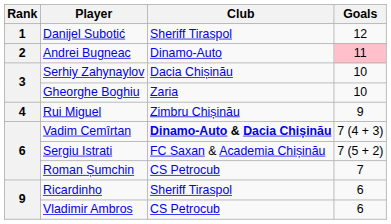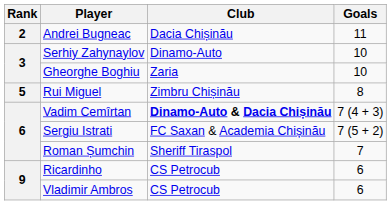- row: 1 | Danijel Subotić | Sheriff Tiraspol | 12
Andrei Bugneac | Club: Dinamo-Auto -> Dacia Chișinău
Andrei Bugneac | Goals: pink background -> no background
Serhiy Zahynaylov | Club: Dacia Chișinău -> Dinamo-Auto
Rui Miguel | Rank: 4 -> 5
Rui Miguel | Goals: 9 -> 8
Roman Șumchin | Club: CS Petrocub -> Sheriff Tiraspol
Ricardinho | Club: Sheriff Tiraspol -> CS Petrocub
